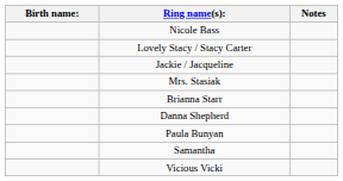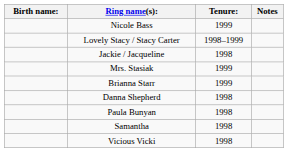+ column: Tenure: | 1999 | 1998–1999 | 1998 | 1999 | 1999 | 1998 | 1998 | 1998 | 1998
